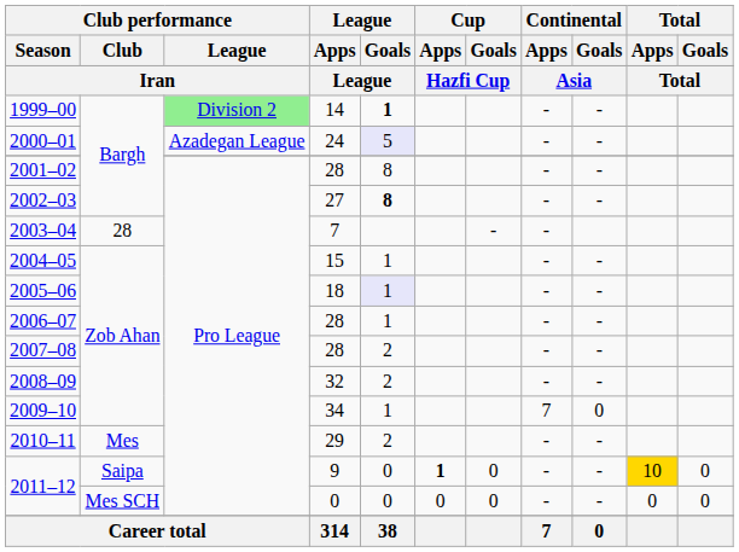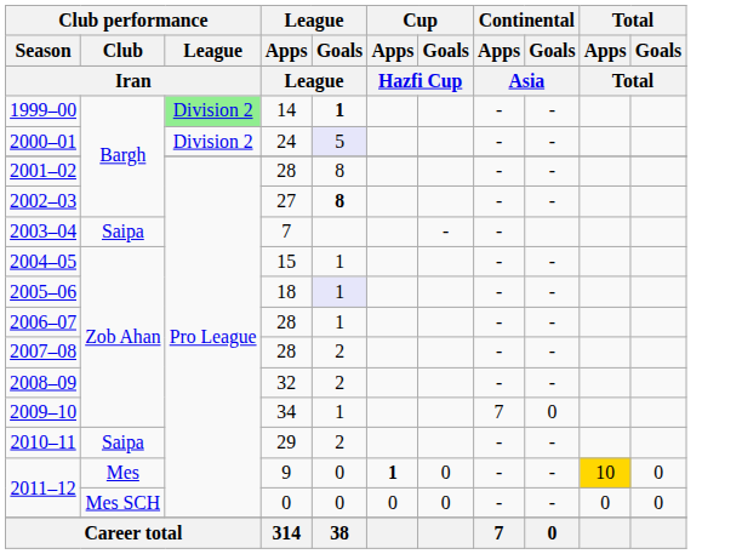2000–01 | Club performance / League: Azadegan League -> Division 2
2003–04 | Club performance / Club: 28 -> Saipa
2010–11 | Club performance / Club: Mes -> Saipa
2011–12 / 9 | Club performance / Club: Saipa -> Mes
